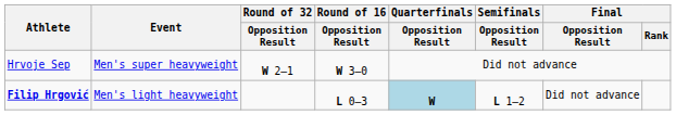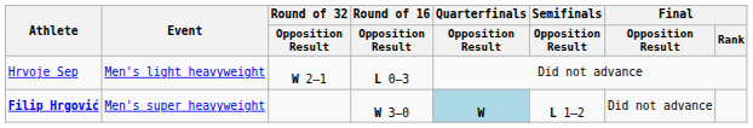Hrvoje Sep | Event: Men's super heavyweight -> Men's light heavyweight
Hrvoje Sep | Round of 16 / Opposition Result: W 3–0 -> L 0–3
Filip Hrgović | Event: Men's light heavyweight -> Men's super heavyweight
Filip Hrgović | Round of 16 / Opposition Result: L 0–3 -> W 3–0
